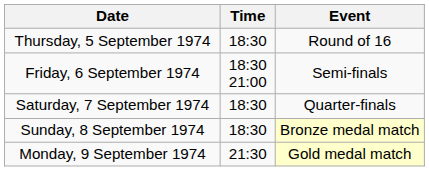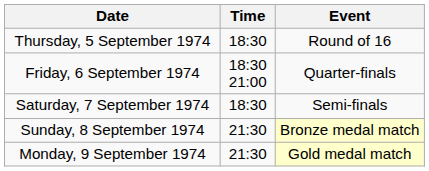Friday, 6 September 1974 | Event: Semi-finals -> Quarter-finals
Saturday, 7 September 1974 | Event: Quarter-finals -> Semi-finals
Sunday, 8 September 1974 | Time: 18:30 -> 21:30
